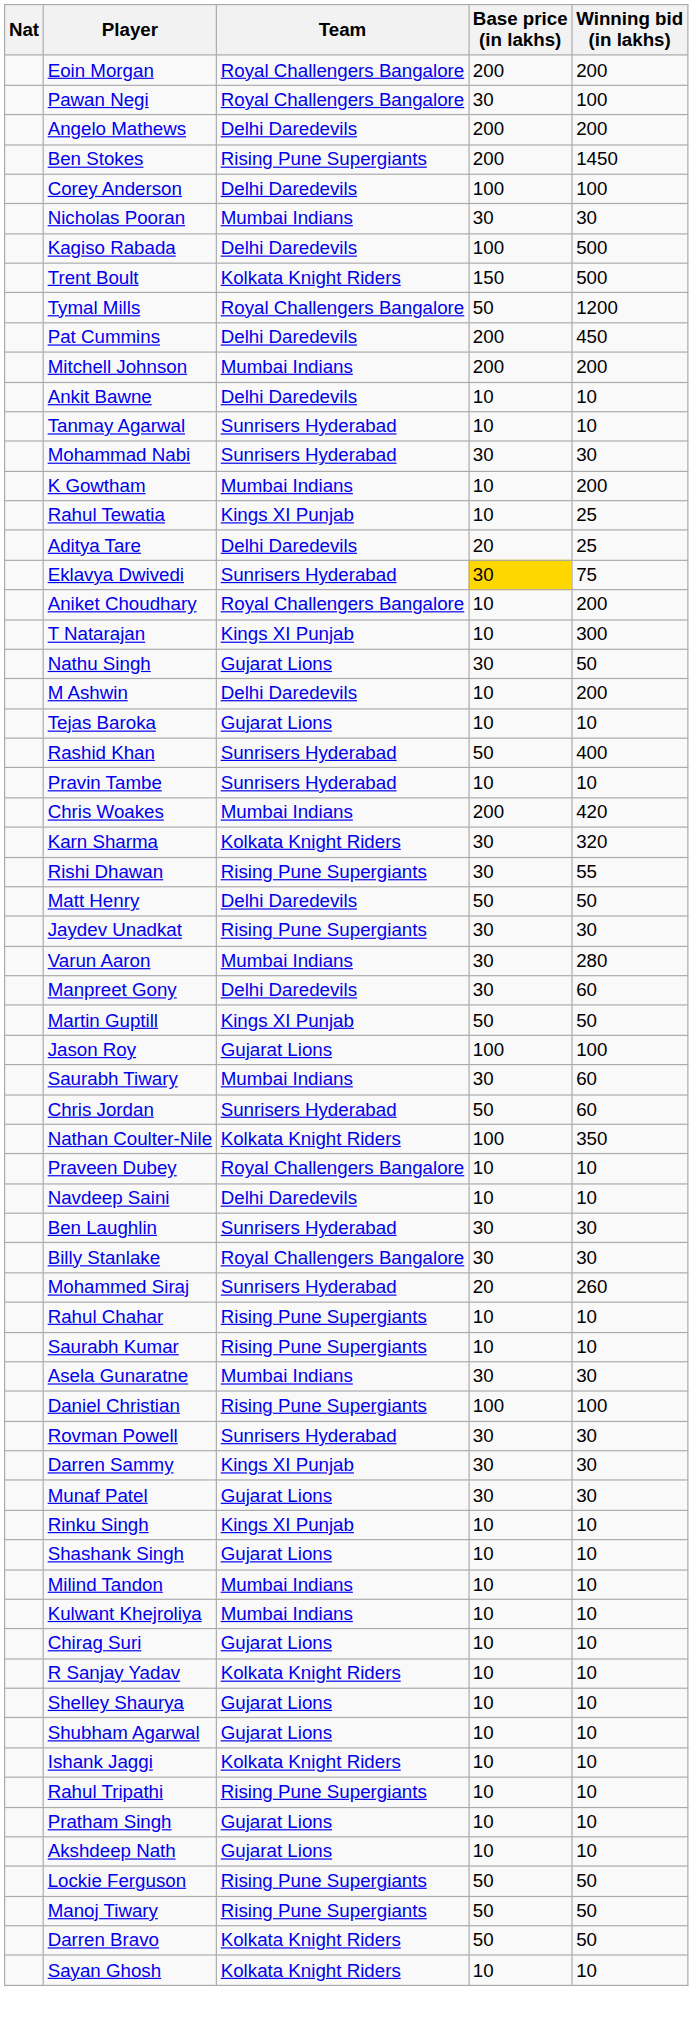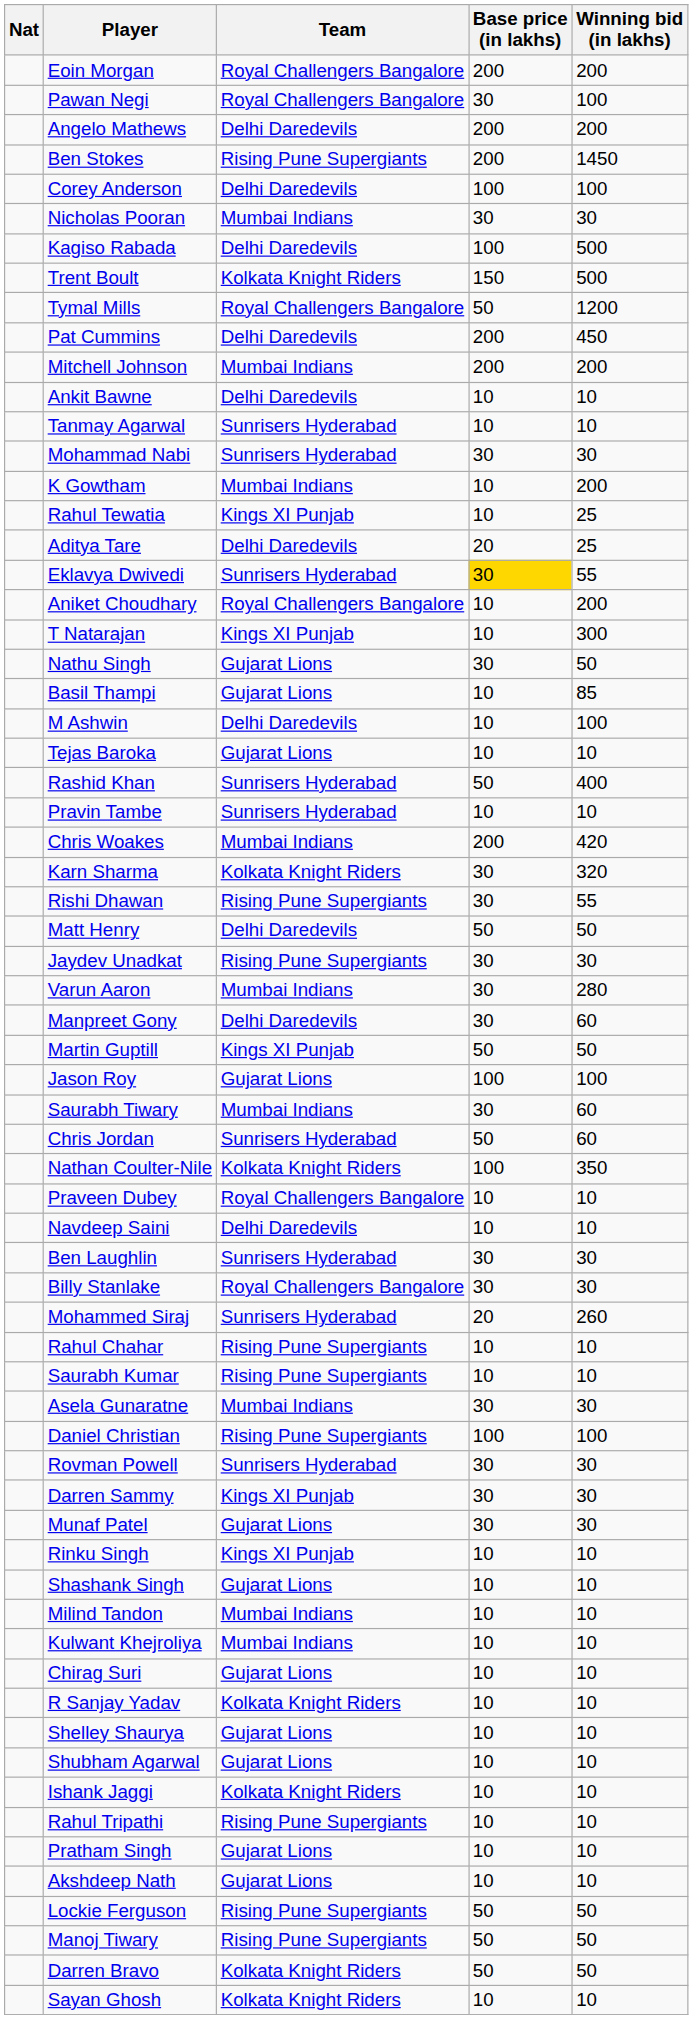Eklavya Dwivedi | Winning bid (in lakhs): 75 -> 55
+ row: Basil Thampi | Gujarat Lions | 10 | 85
M Ashwin | Winning bid (in lakhs): 200 -> 100
